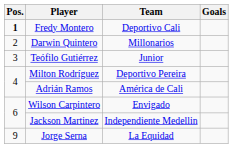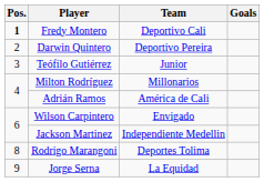Darwin Quintero | Team: Millonarios -> Deportivo Pereira
Milton Rodríguez | Team: Deportivo Pereira -> Millonarios
+ row: 8 | Rodrigo Marangoni | Deportes Tolima
